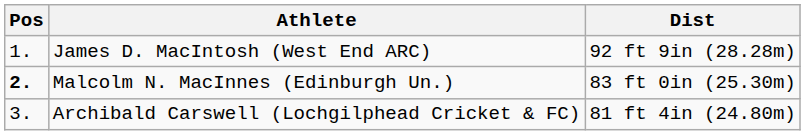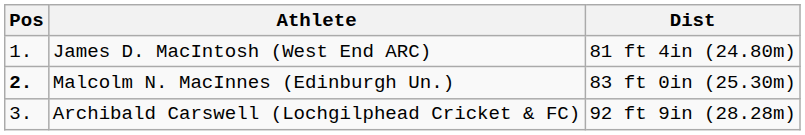James D. MacIntosh (West End ARC) | Dist: 92 ft 9in (28.28m) -> 81 ft 4in (24.80m)
Archibald Carswell (Lochgilphead Cricket & FC) | Dist: 81 ft 4in (24.80m) -> 92 ft 9in (28.28m)
